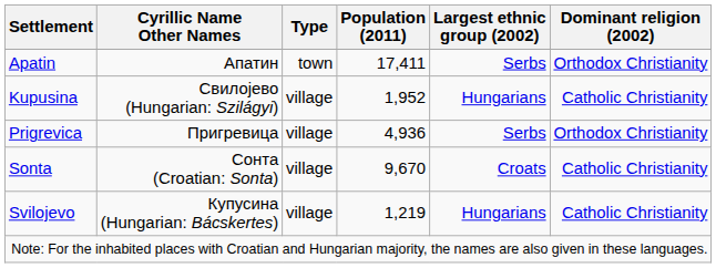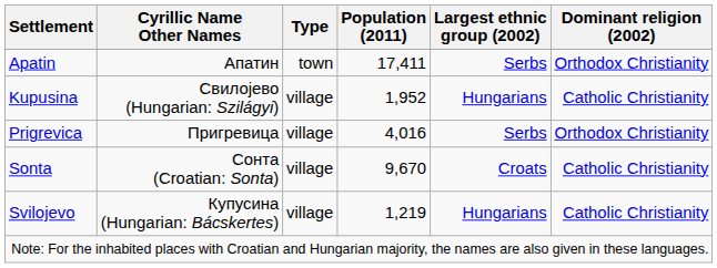Prigrevica | Population (2011): 4,936 -> 4,016
